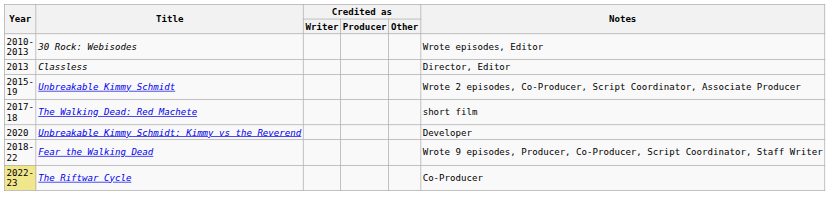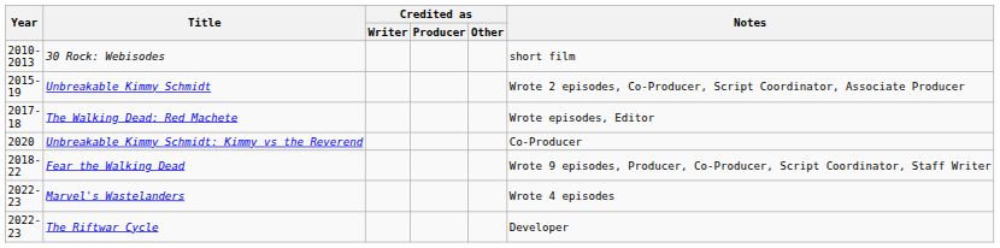30 Rock: Webisodes | Notes: Wrote episodes, Editor -> short film
- row: 2013 | Classless | Director, Editor
The Walking Dead: Red Machete | Notes: short film -> Wrote episodes, Editor
Unbreakable Kimmy Schmidt: Kimmy vs the Reverend | Notes: Developer -> Co-Producer
+ row: 2022-23 | Marvel's Wastelanders | Wrote 4 episodes
The Riftwar Cycle | Year: khaki background -> no background
The Riftwar Cycle | Notes: Co-Producer -> Developer
